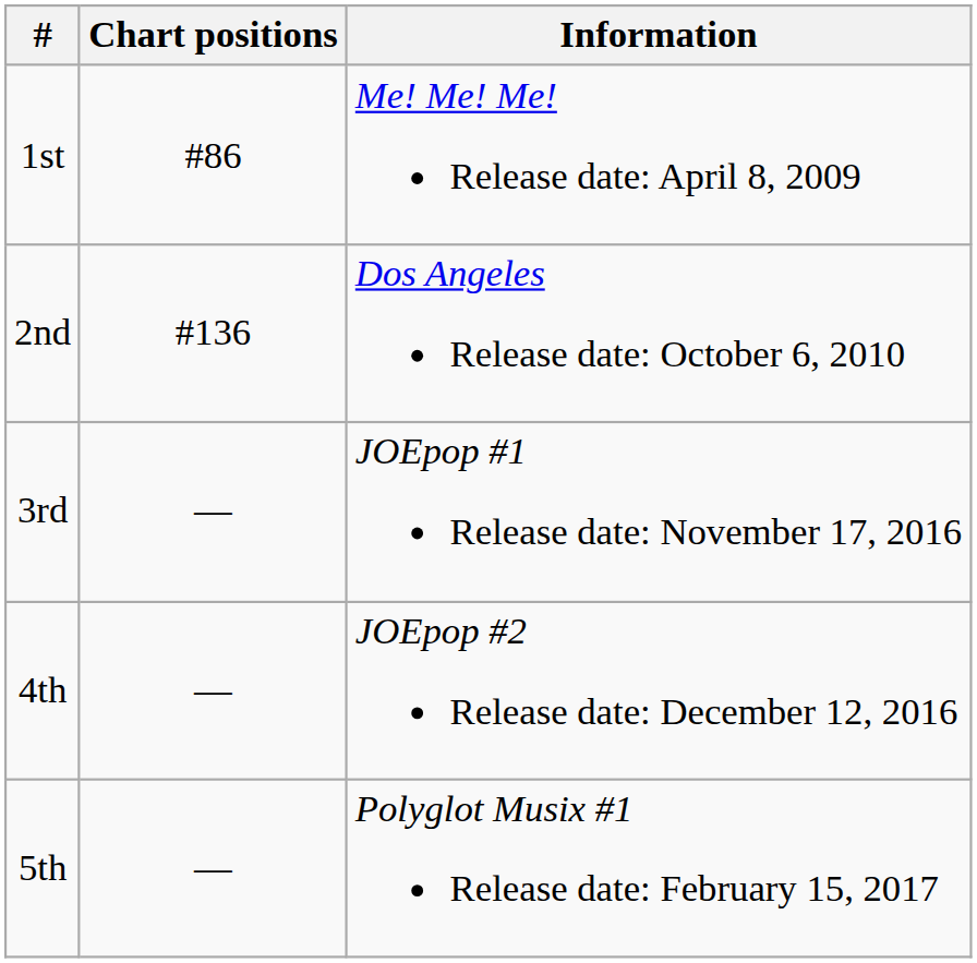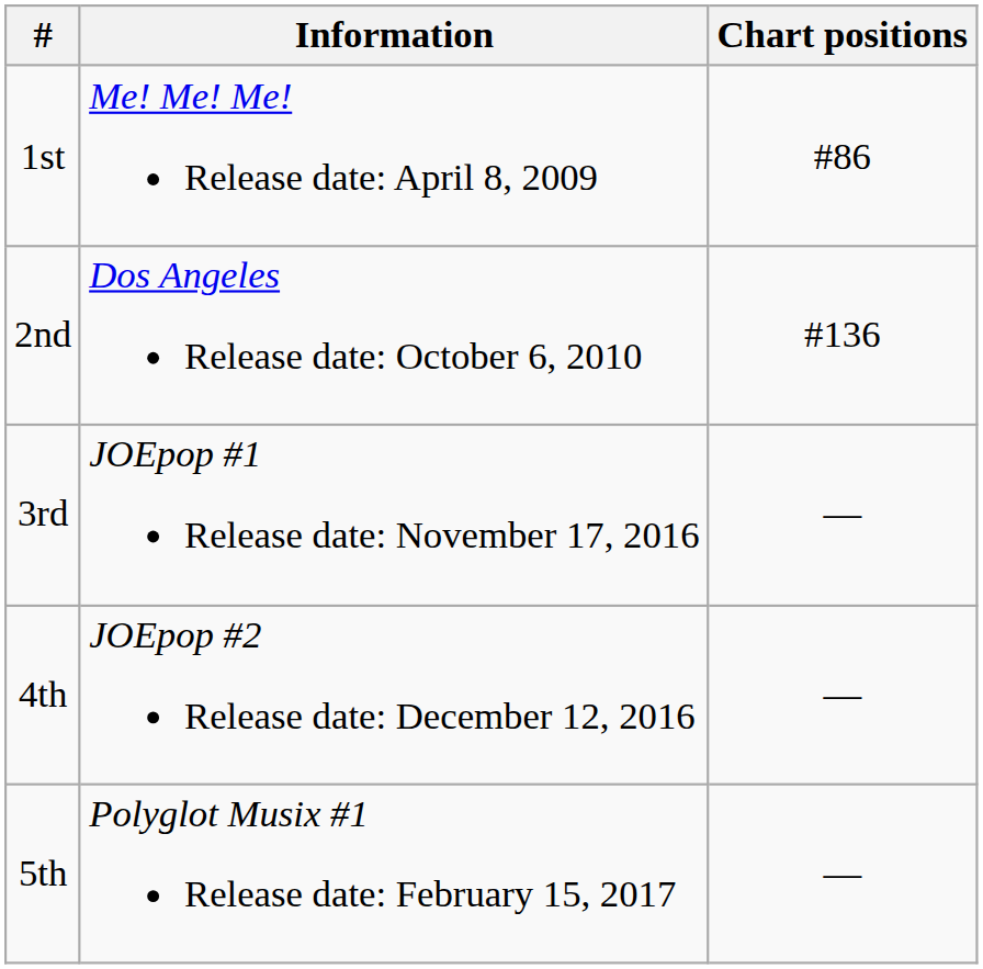columns swapped: Information <-> Chart positions
